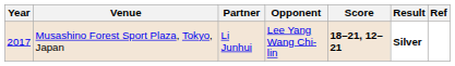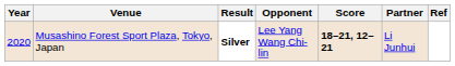columns swapped: Partner <-> Result
Musashino Forest Sport Plaza, Tokyo, Japan | Year: 2017 -> 2020
